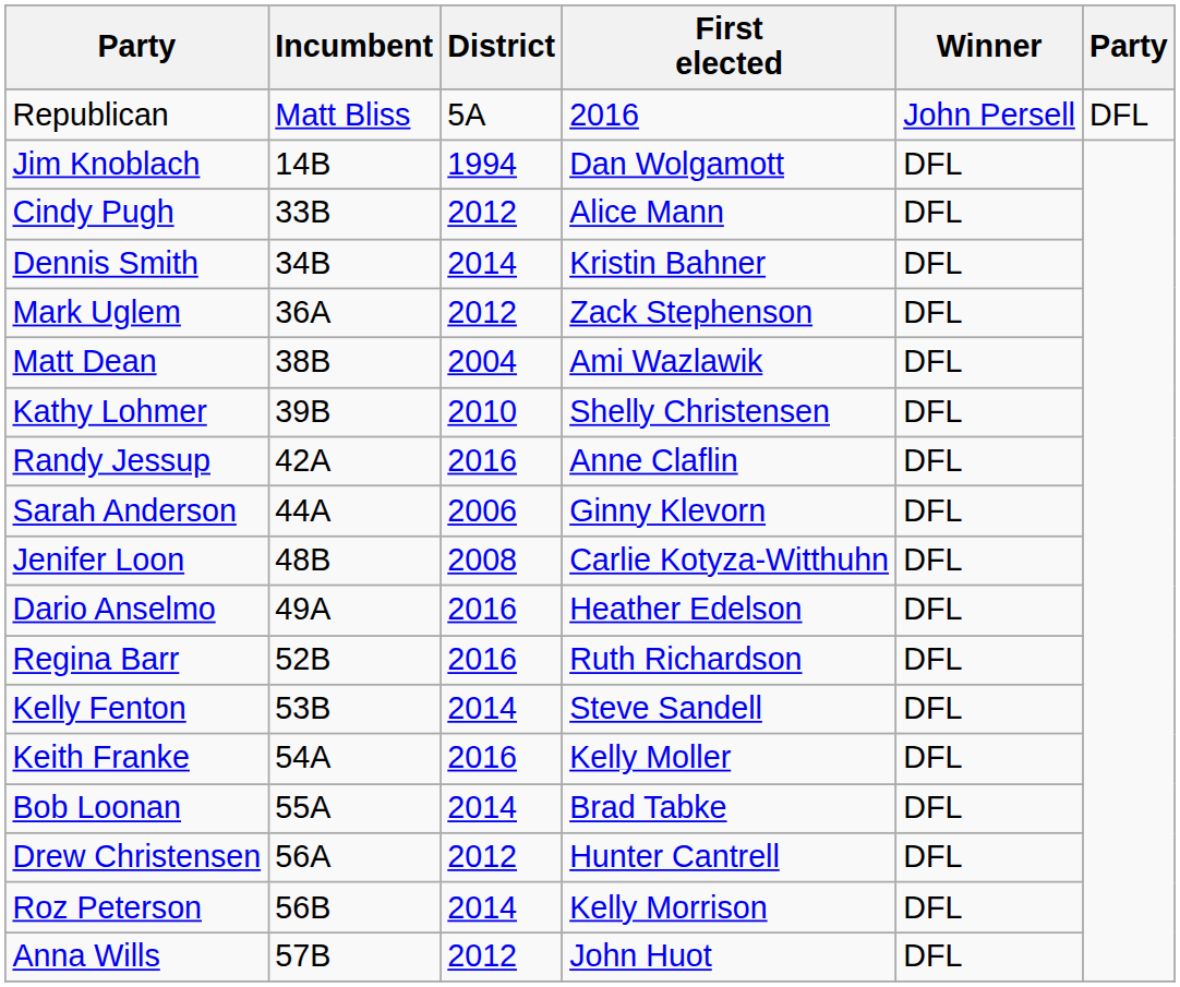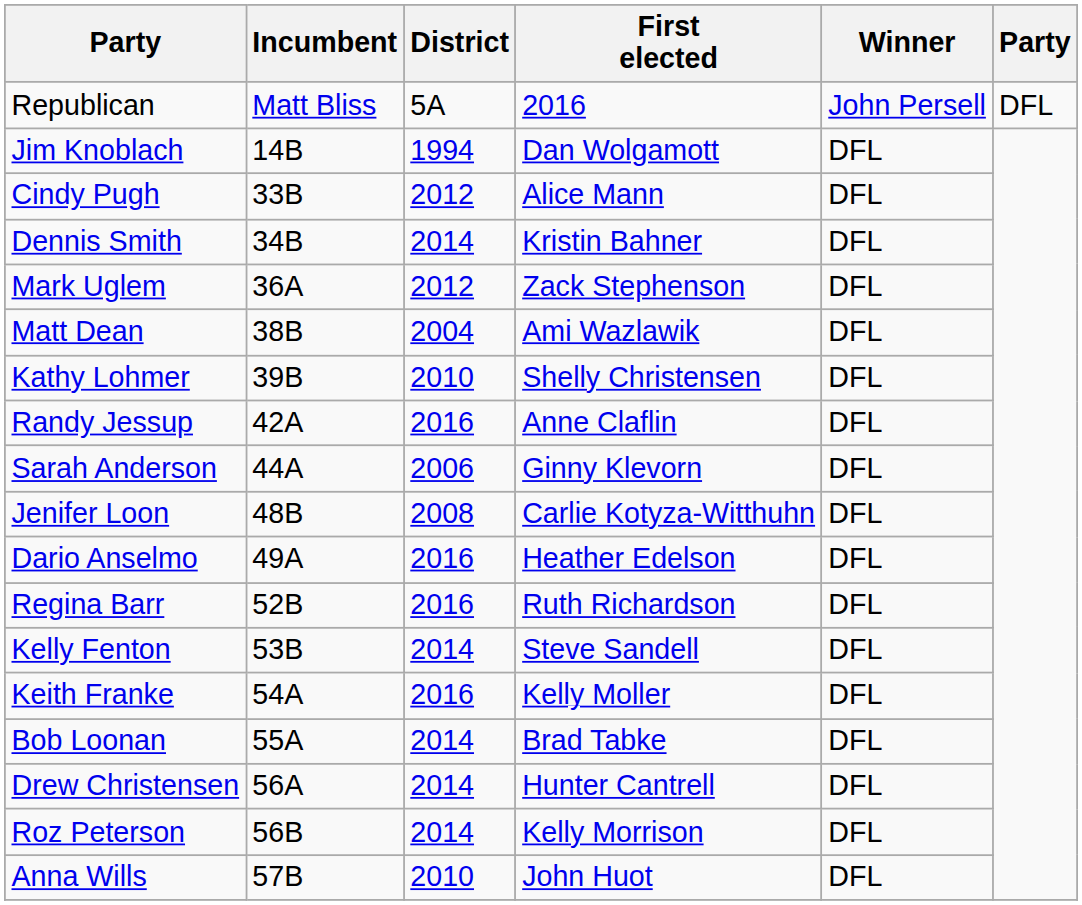Drew Christensen | District: 2012 -> 2014
Anna Wills | District: 2012 -> 2010
